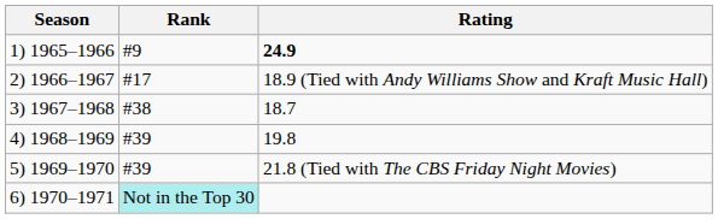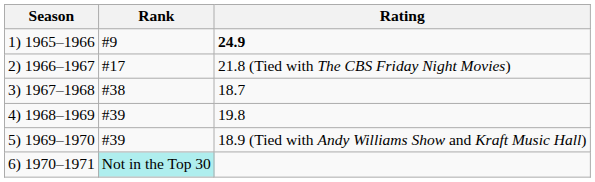2) 1966–1967 | Rating: 18.9 (Tied with Andy Williams Show and Kraft Music Hall) -> 21.8 (Tied with The CBS Friday Night Movies)
5) 1969–1970 | Rating: 21.8 (Tied with The CBS Friday Night Movies) -> 18.9 (Tied with Andy Williams Show and Kraft Music Hall)
